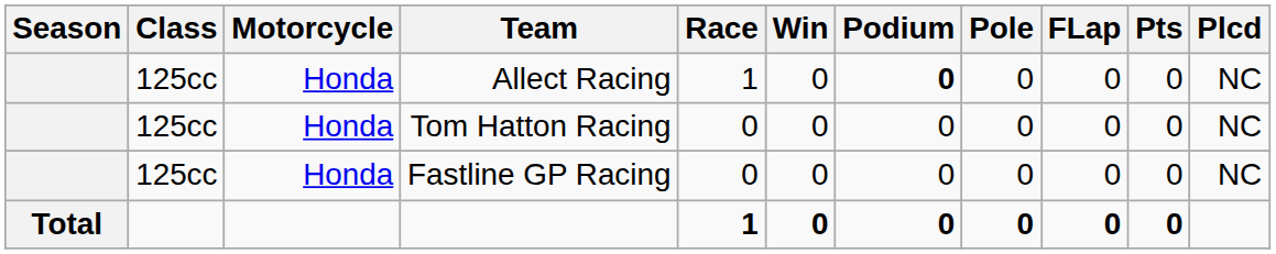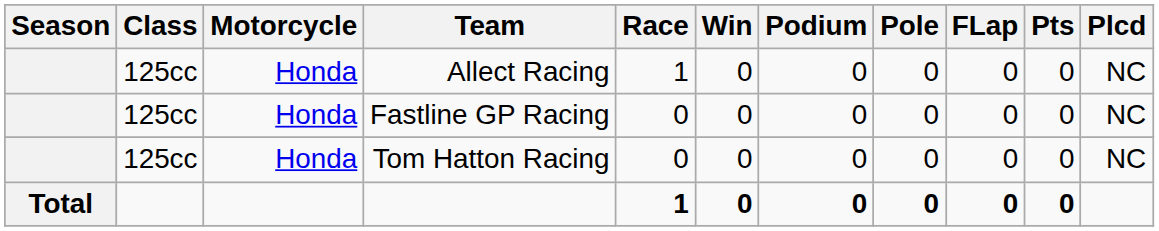Allect Racing | Podium: bold -> normal
rows swapped: Tom Hatton Racing <-> Fastline GP Racing
